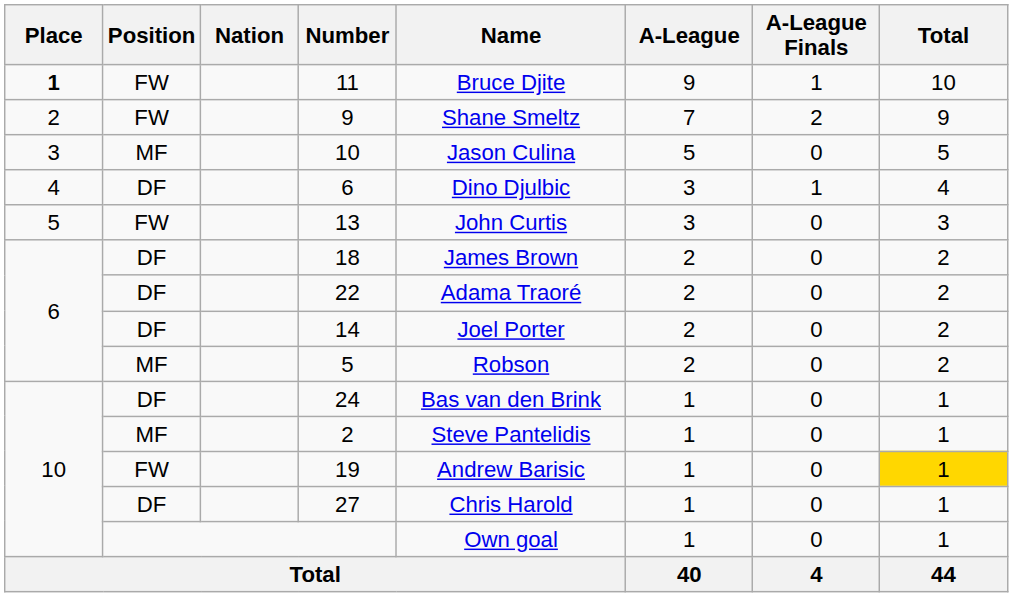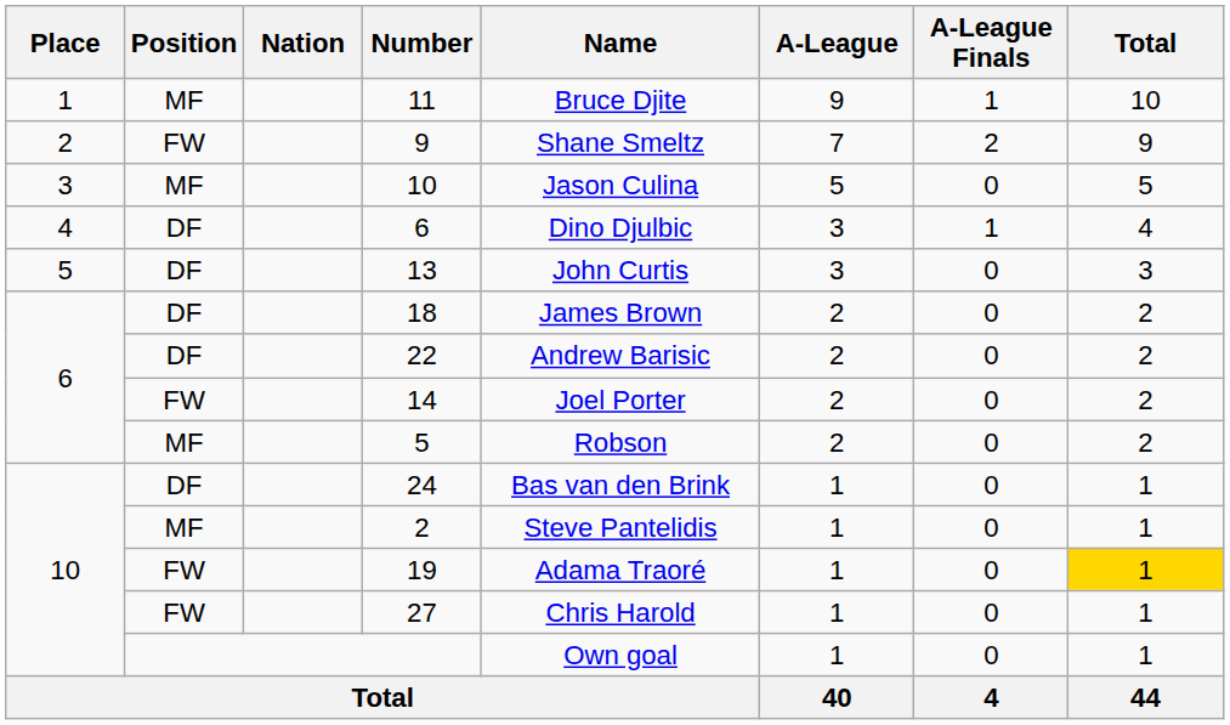11 | Place: bold -> normal
11 | Position: FW -> MF
13 | Position: FW -> DF
22 | Name: Adama Traoré -> Andrew Barisic
14 | Position: DF -> FW
19 | Name: Andrew Barisic -> Adama Traoré
27 | Position: DF -> FW
